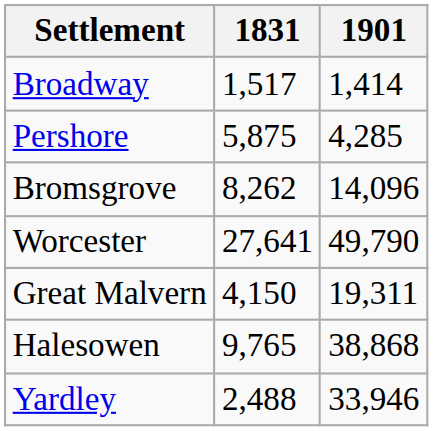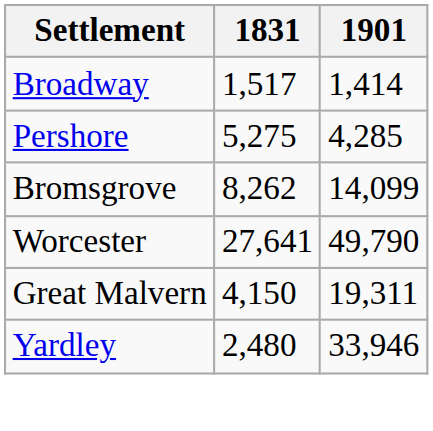Pershore | 1831: 5,875 -> 5,275
Bromsgrove | 1901: 14,096 -> 14,099
- row: Halesowen | 9,765 | 38,868
Yardley | 1831: 2,488 -> 2,480
